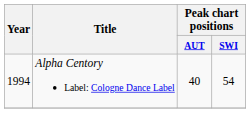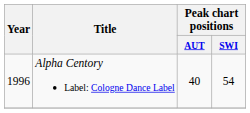Alpha Centory Label: Cologne Dance Label | Year: 1994 -> 1996
